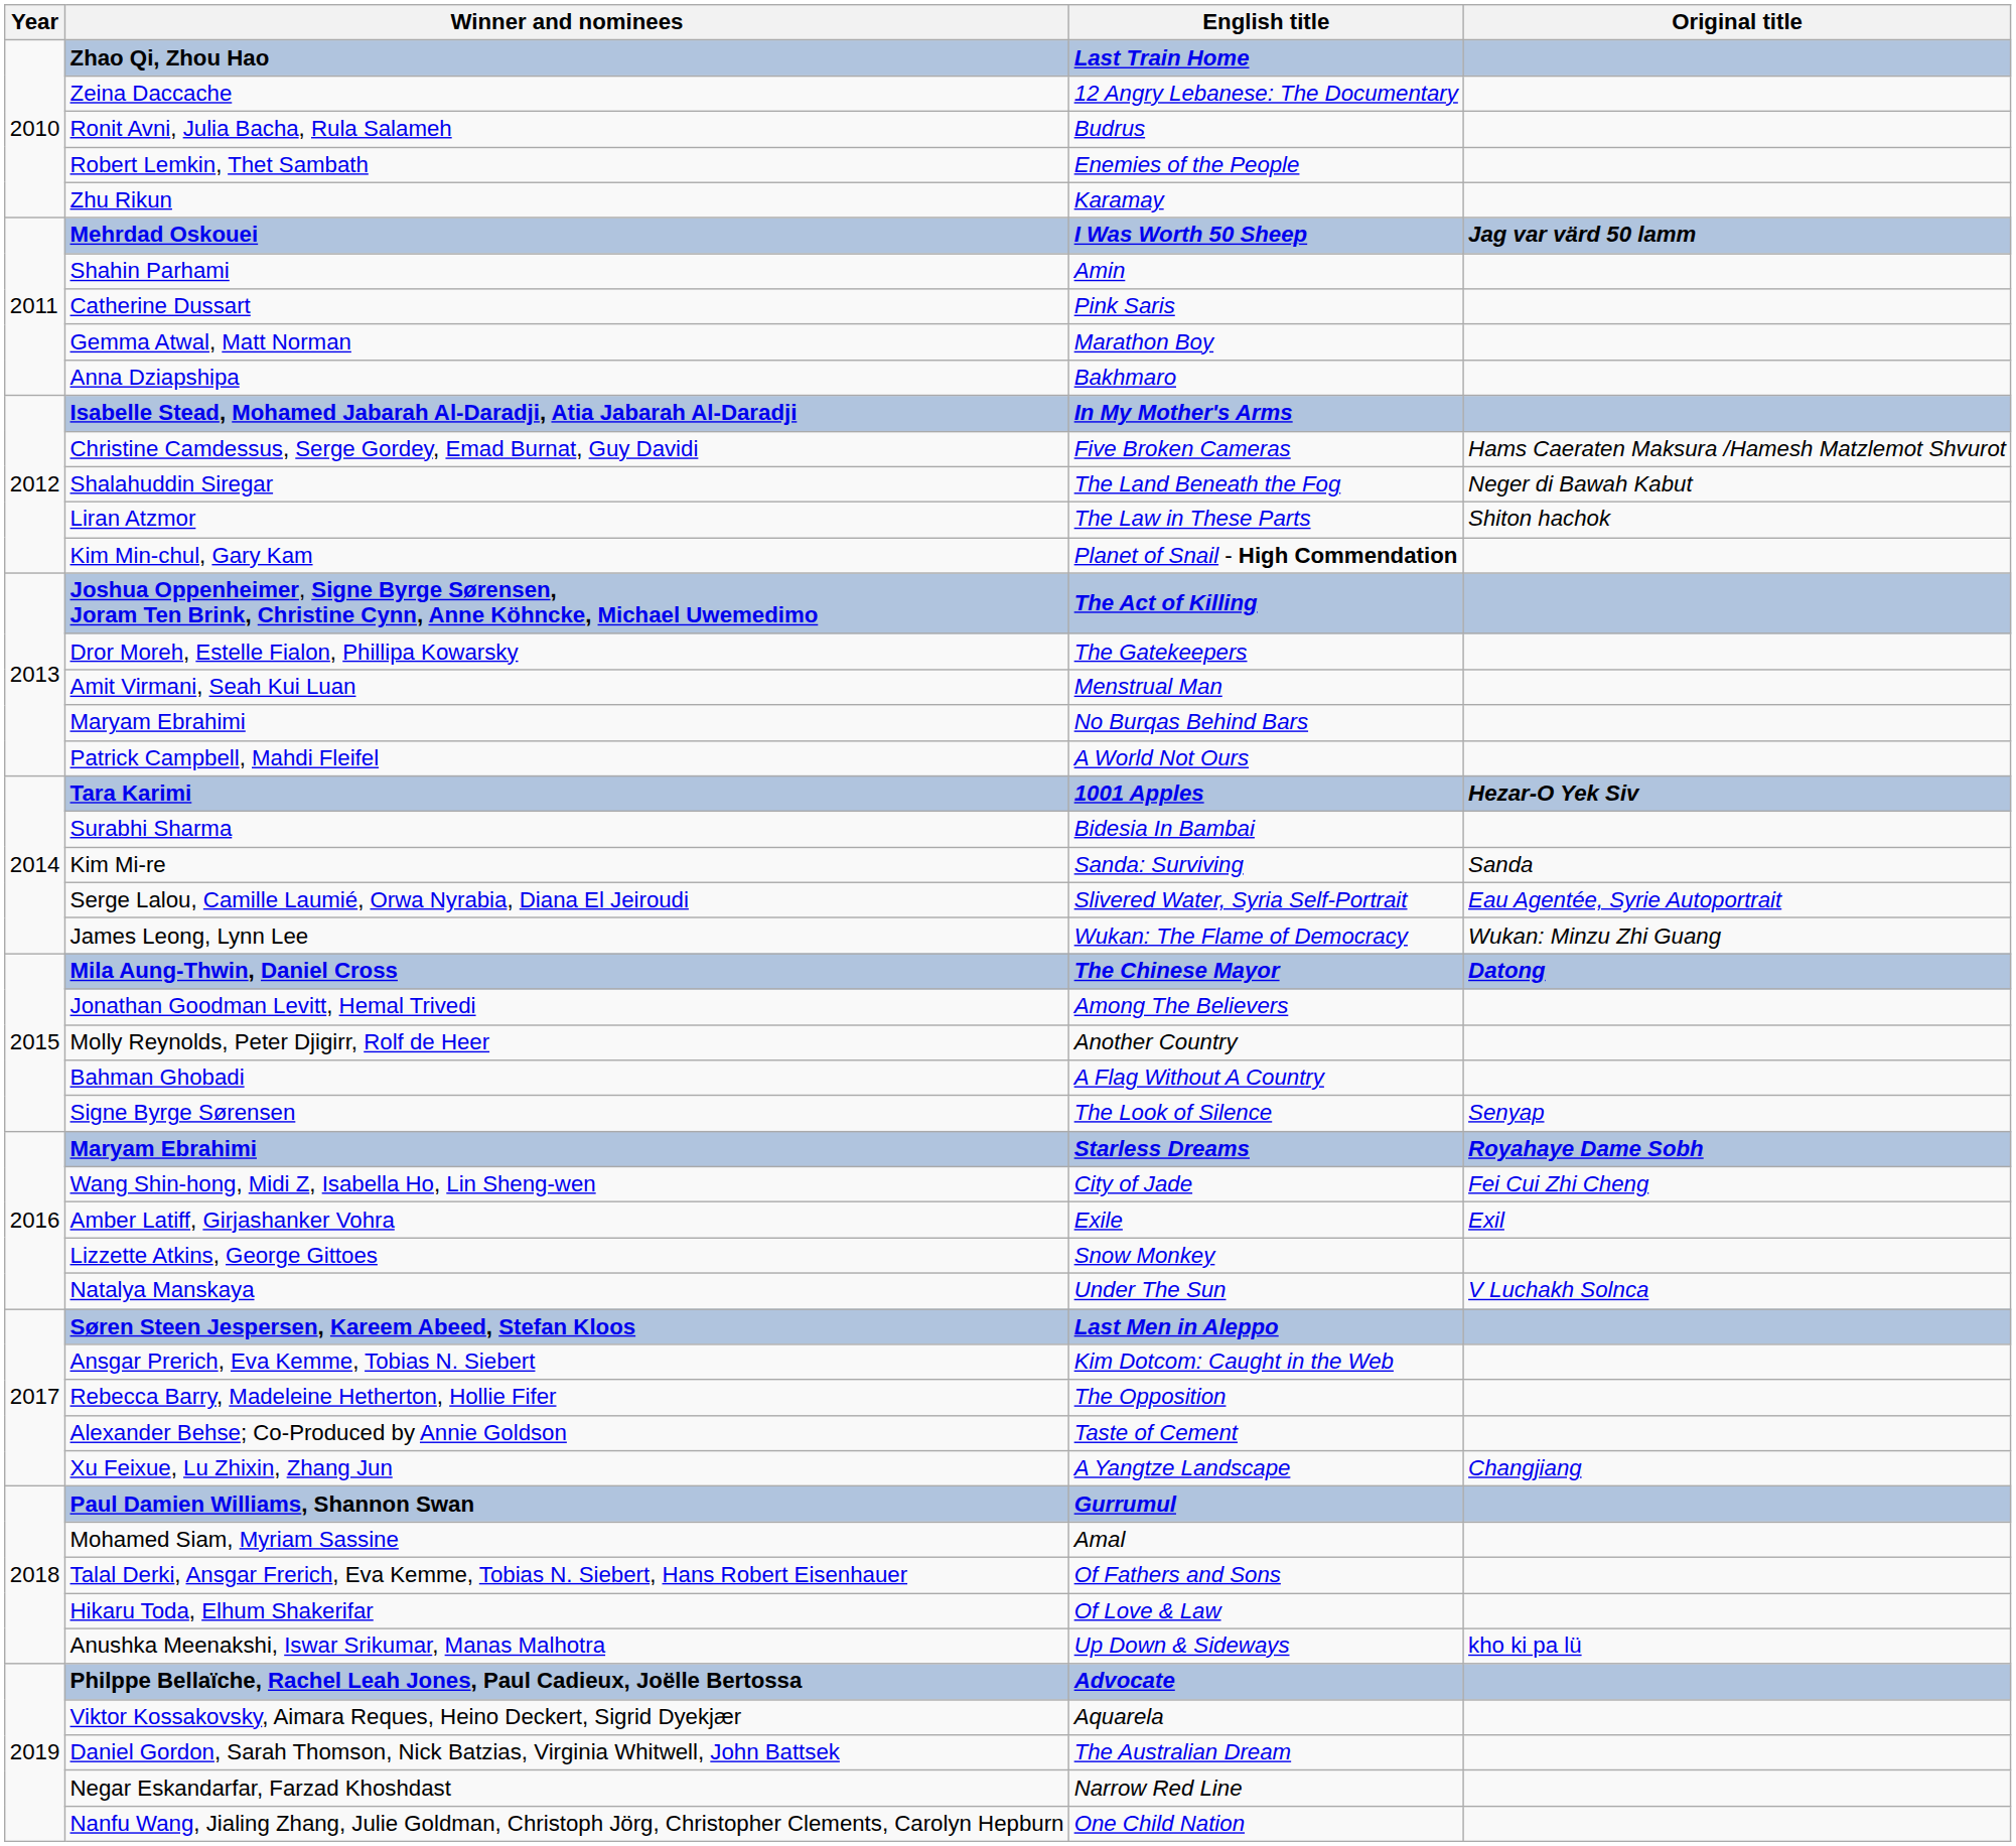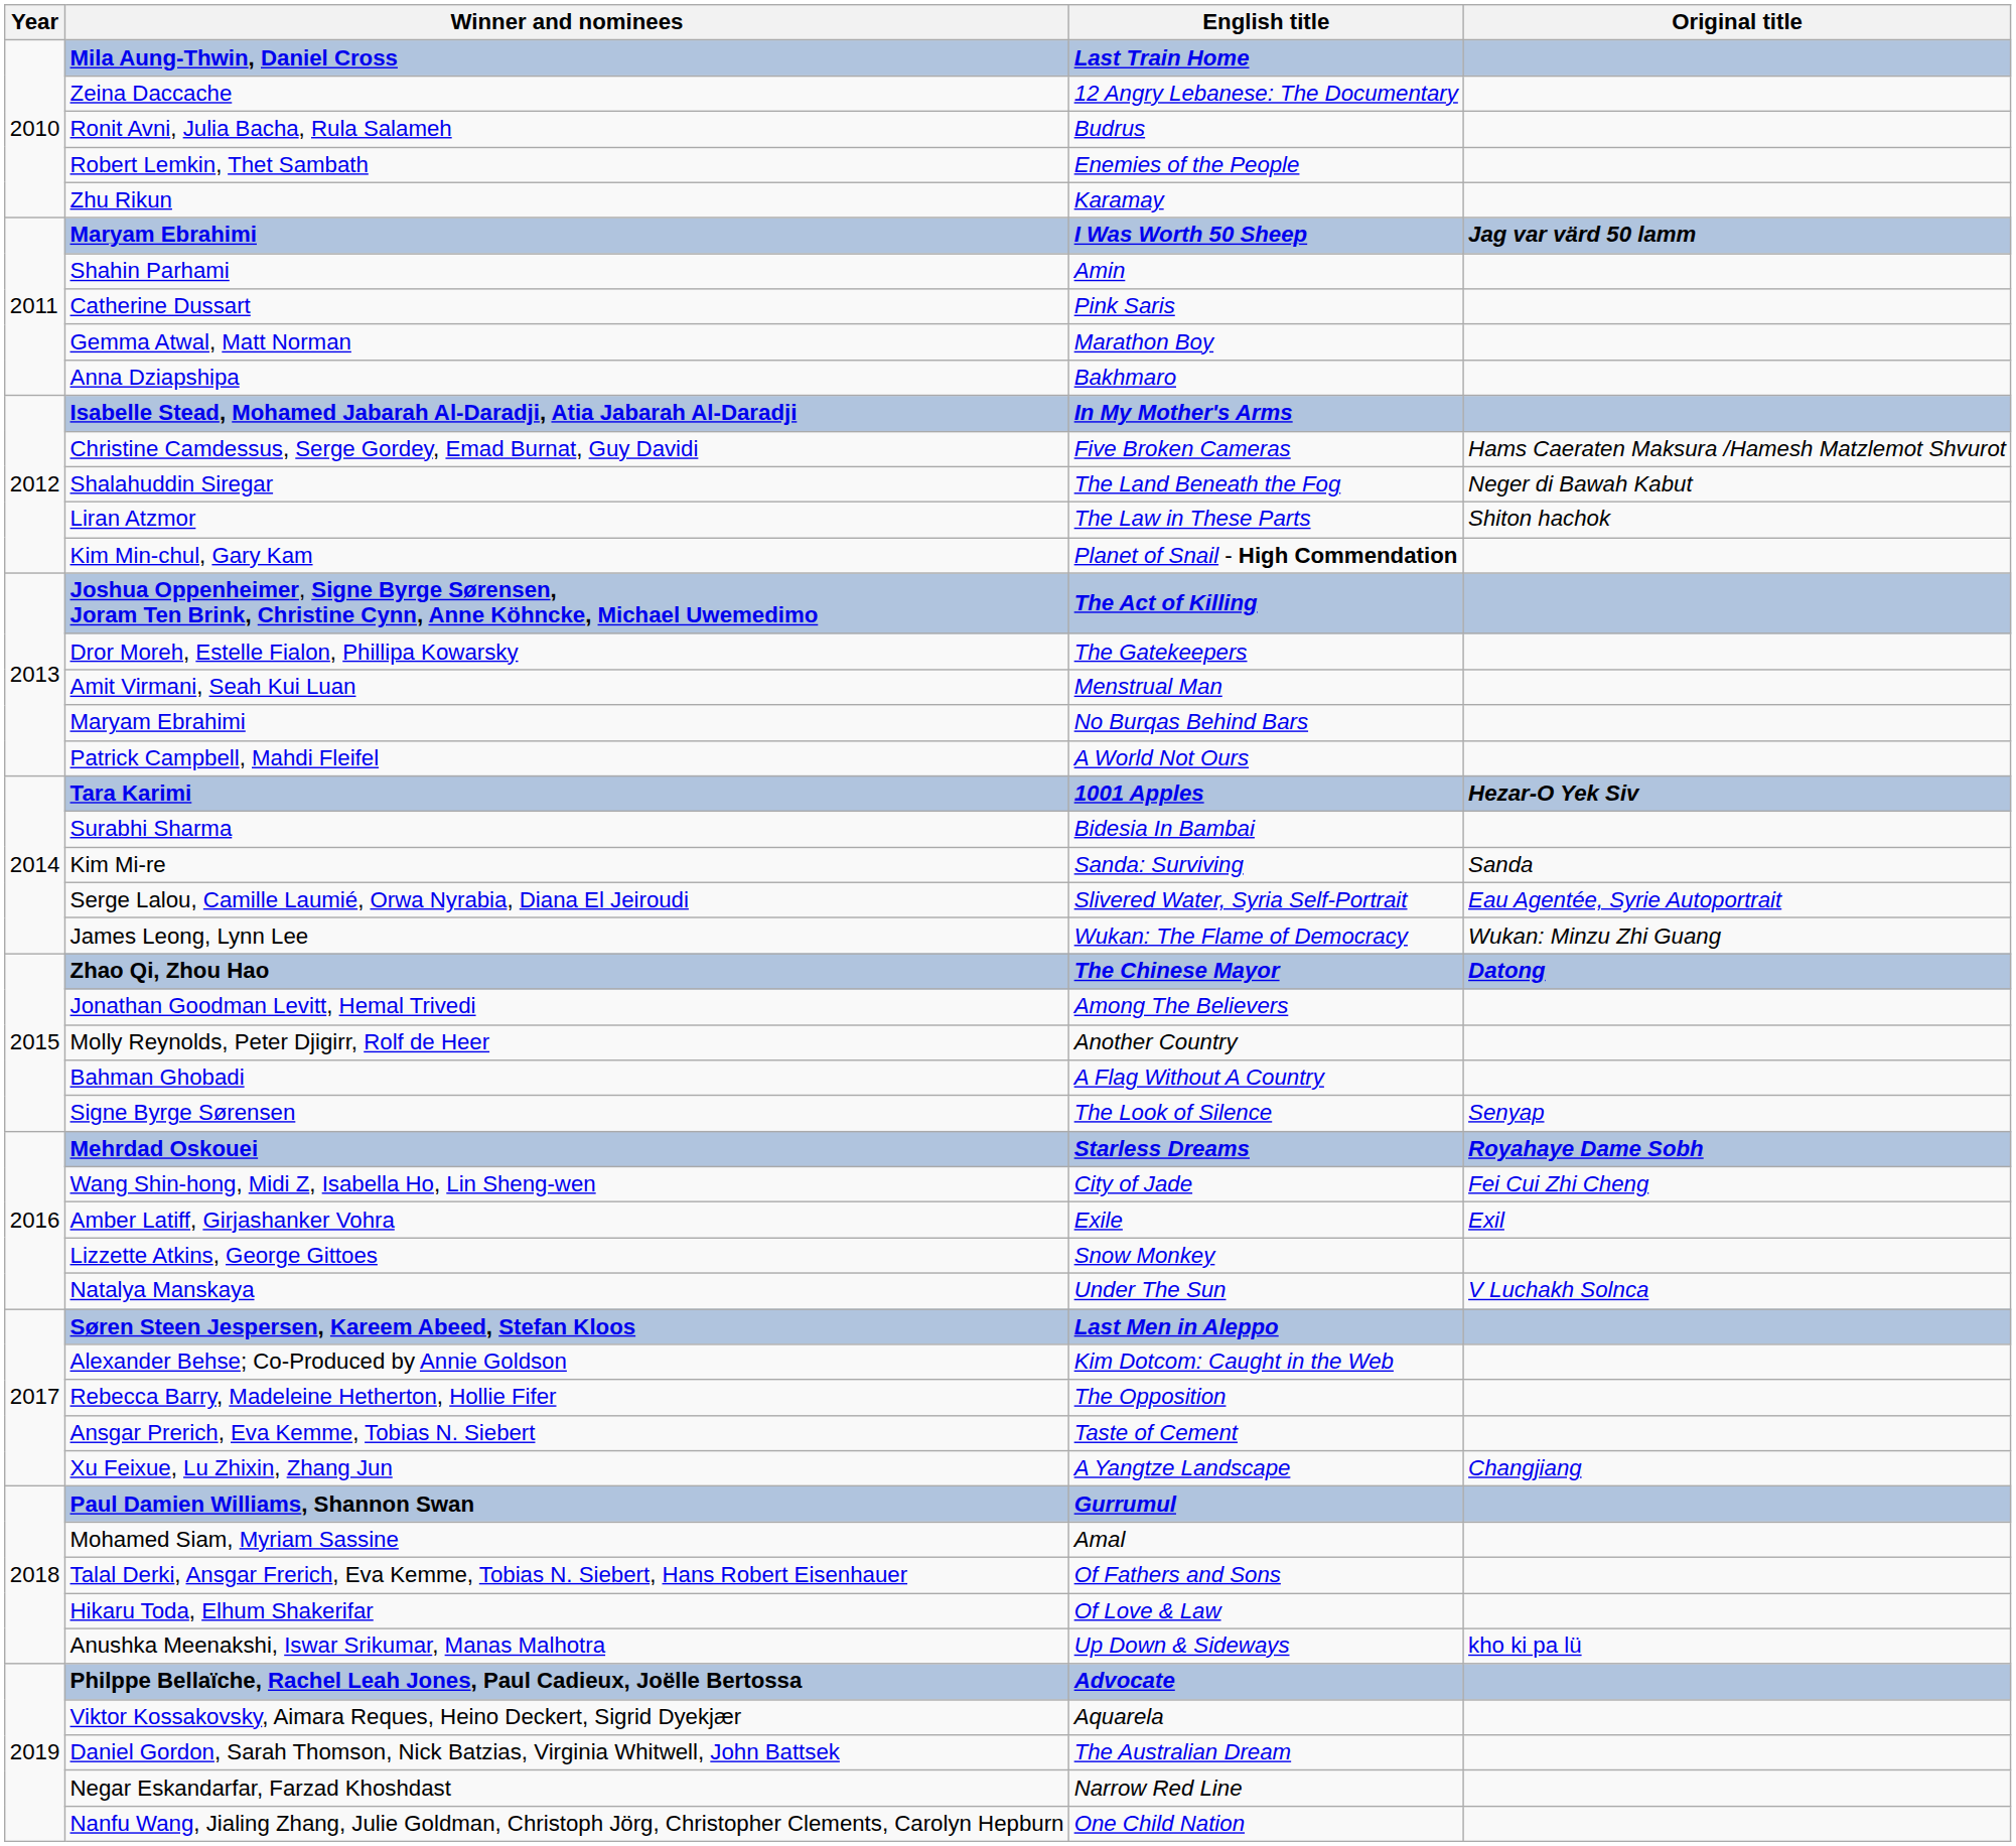Last Train Home | Winner and nominees: Zhao Qi, Zhou Hao -> Mila Aung-Thwin, Daniel Cross
I Was Worth 50 Sheep | Winner and nominees: Mehrdad Oskouei -> Maryam Ebrahimi
The Chinese Mayor | Winner and nominees: Mila Aung-Thwin, Daniel Cross -> Zhao Qi, Zhou Hao
Starless Dreams | Winner and nominees: Maryam Ebrahimi -> Mehrdad Oskouei
Kim Dotcom: Caught in the Web | Winner and nominees: Ansgar Prerich, Eva Kemme, Tobias N. Siebert -> Alexander Behse; Co-Produced by Annie Goldson
Taste of Cement | Winner and nominees: Alexander Behse; Co-Produced by Annie Goldson -> Ansgar Prerich, Eva Kemme, Tobias N. Siebert
